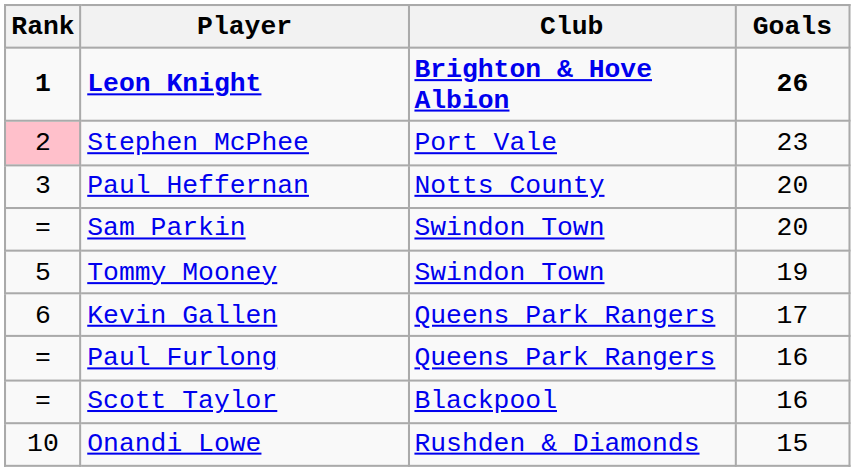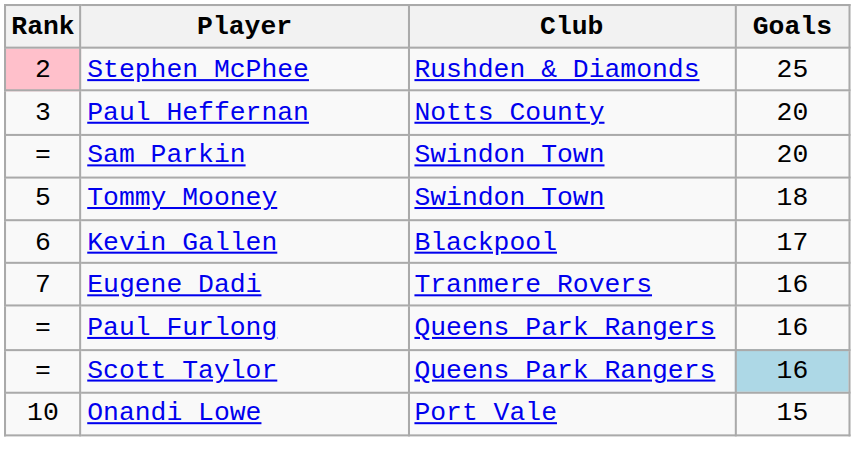- row: 1 | Leon Knight | Brighton & Hove Albion | 26
Stephen McPhee | Club: Port Vale -> Rushden & Diamonds
Stephen McPhee | Goals: 23 -> 25
Tommy Mooney | Goals: 19 -> 18
Kevin Gallen | Club: Queens Park Rangers -> Blackpool
+ row: 7 | Eugene Dadi | Tranmere Rovers | 16
Scott Taylor | Club: Blackpool -> Queens Park Rangers
Scott Taylor | Goals: no background -> lightblue background
Onandi Lowe | Club: Rushden & Diamonds -> Port Vale
